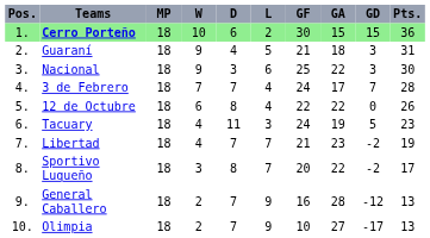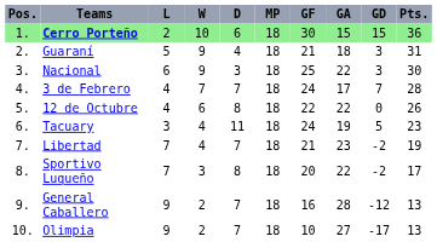columns swapped: MP <-> L
